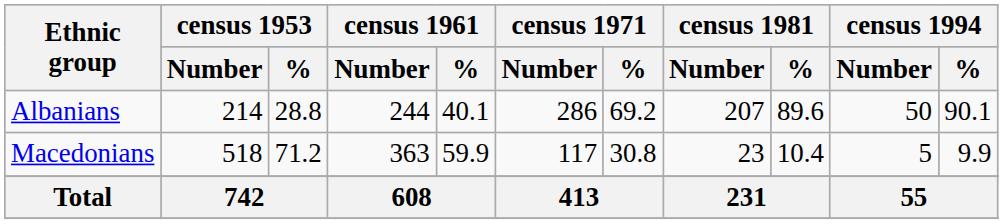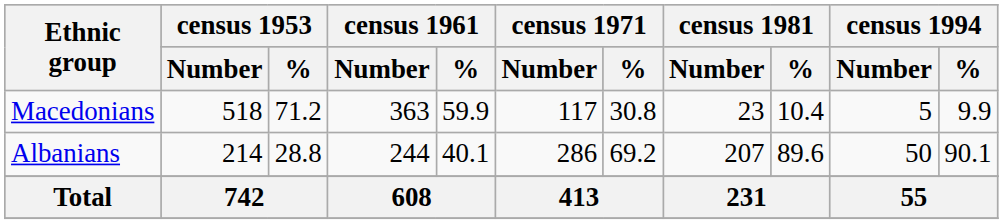rows swapped: Albanians <-> Macedonians
